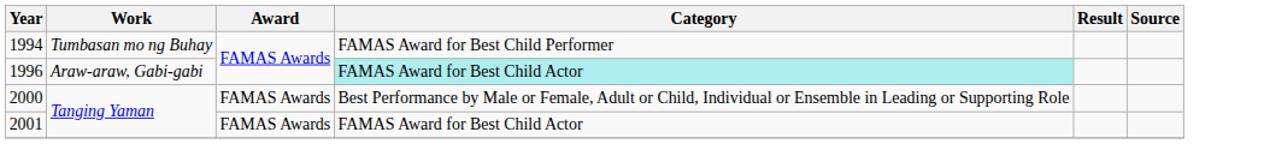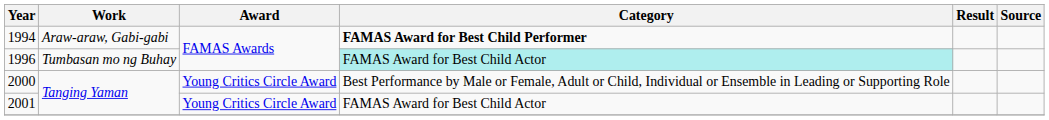1994 | Work: Tumbasan mo ng Buhay -> Araw-araw, Gabi-gabi
1994 | Category: normal -> bold
1996 | Work: Araw-araw, Gabi-gabi -> Tumbasan mo ng Buhay
2000 | Award: FAMAS Awards -> Young Critics Circle Award
2001 | Award: FAMAS Awards -> Young Critics Circle Award
